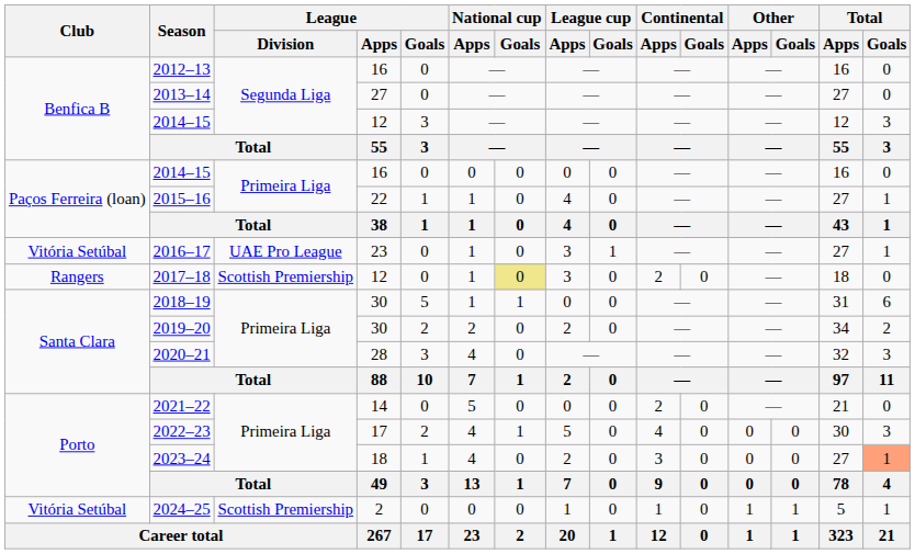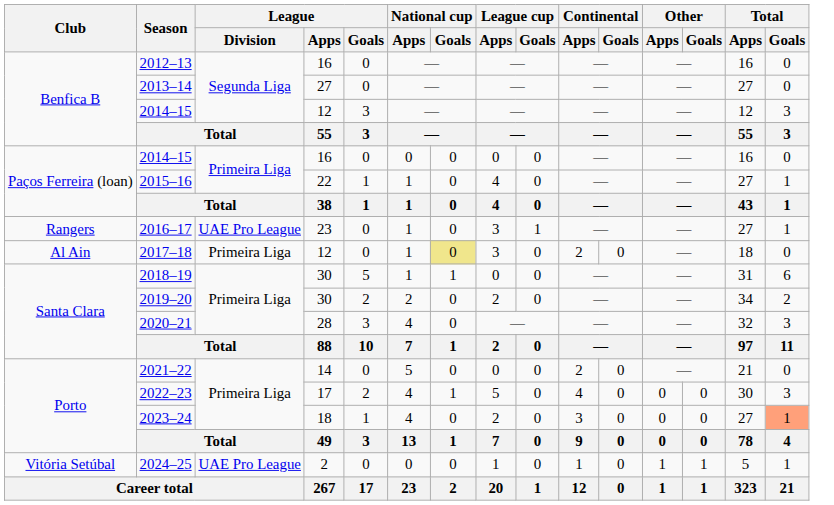2016–17 | Club: Vitória Setúbal -> Rangers
2017–18 | Club: Rangers -> Al Ain
2017–18 | League / Division: Scottish Premiership -> Primeira Liga
2024–25 | League / Division: Scottish Premiership -> UAE Pro League
